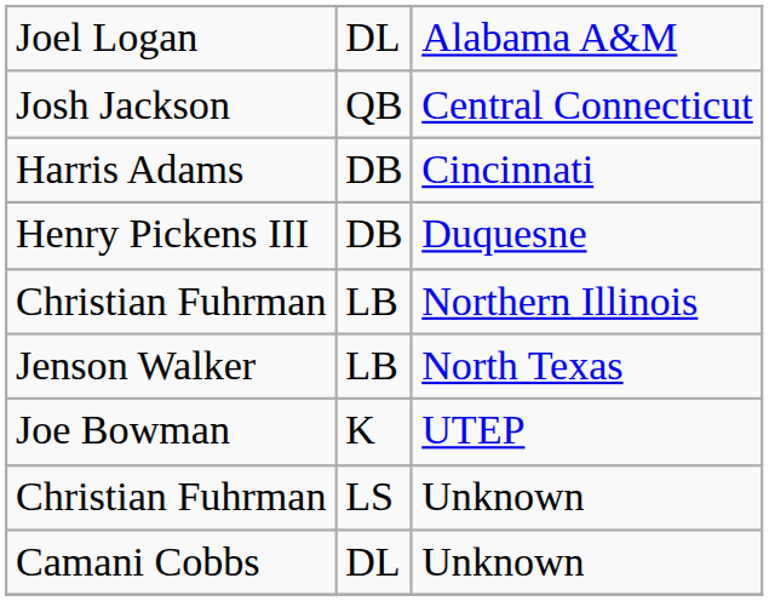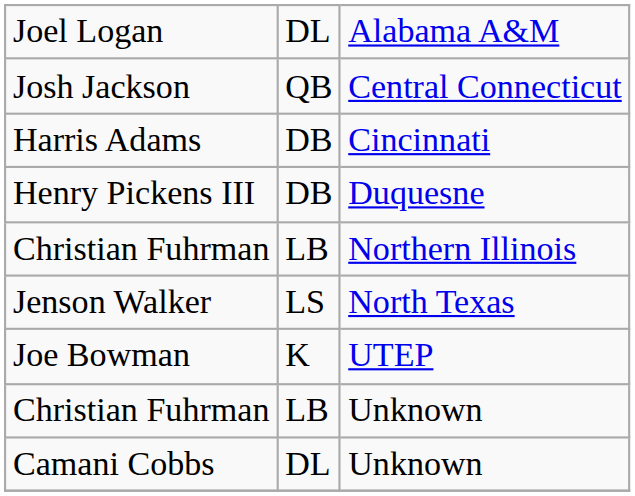Jenson Walker | column 2: LB -> LS
Christian Fuhrman / Unknown | column 2: LS -> LB
